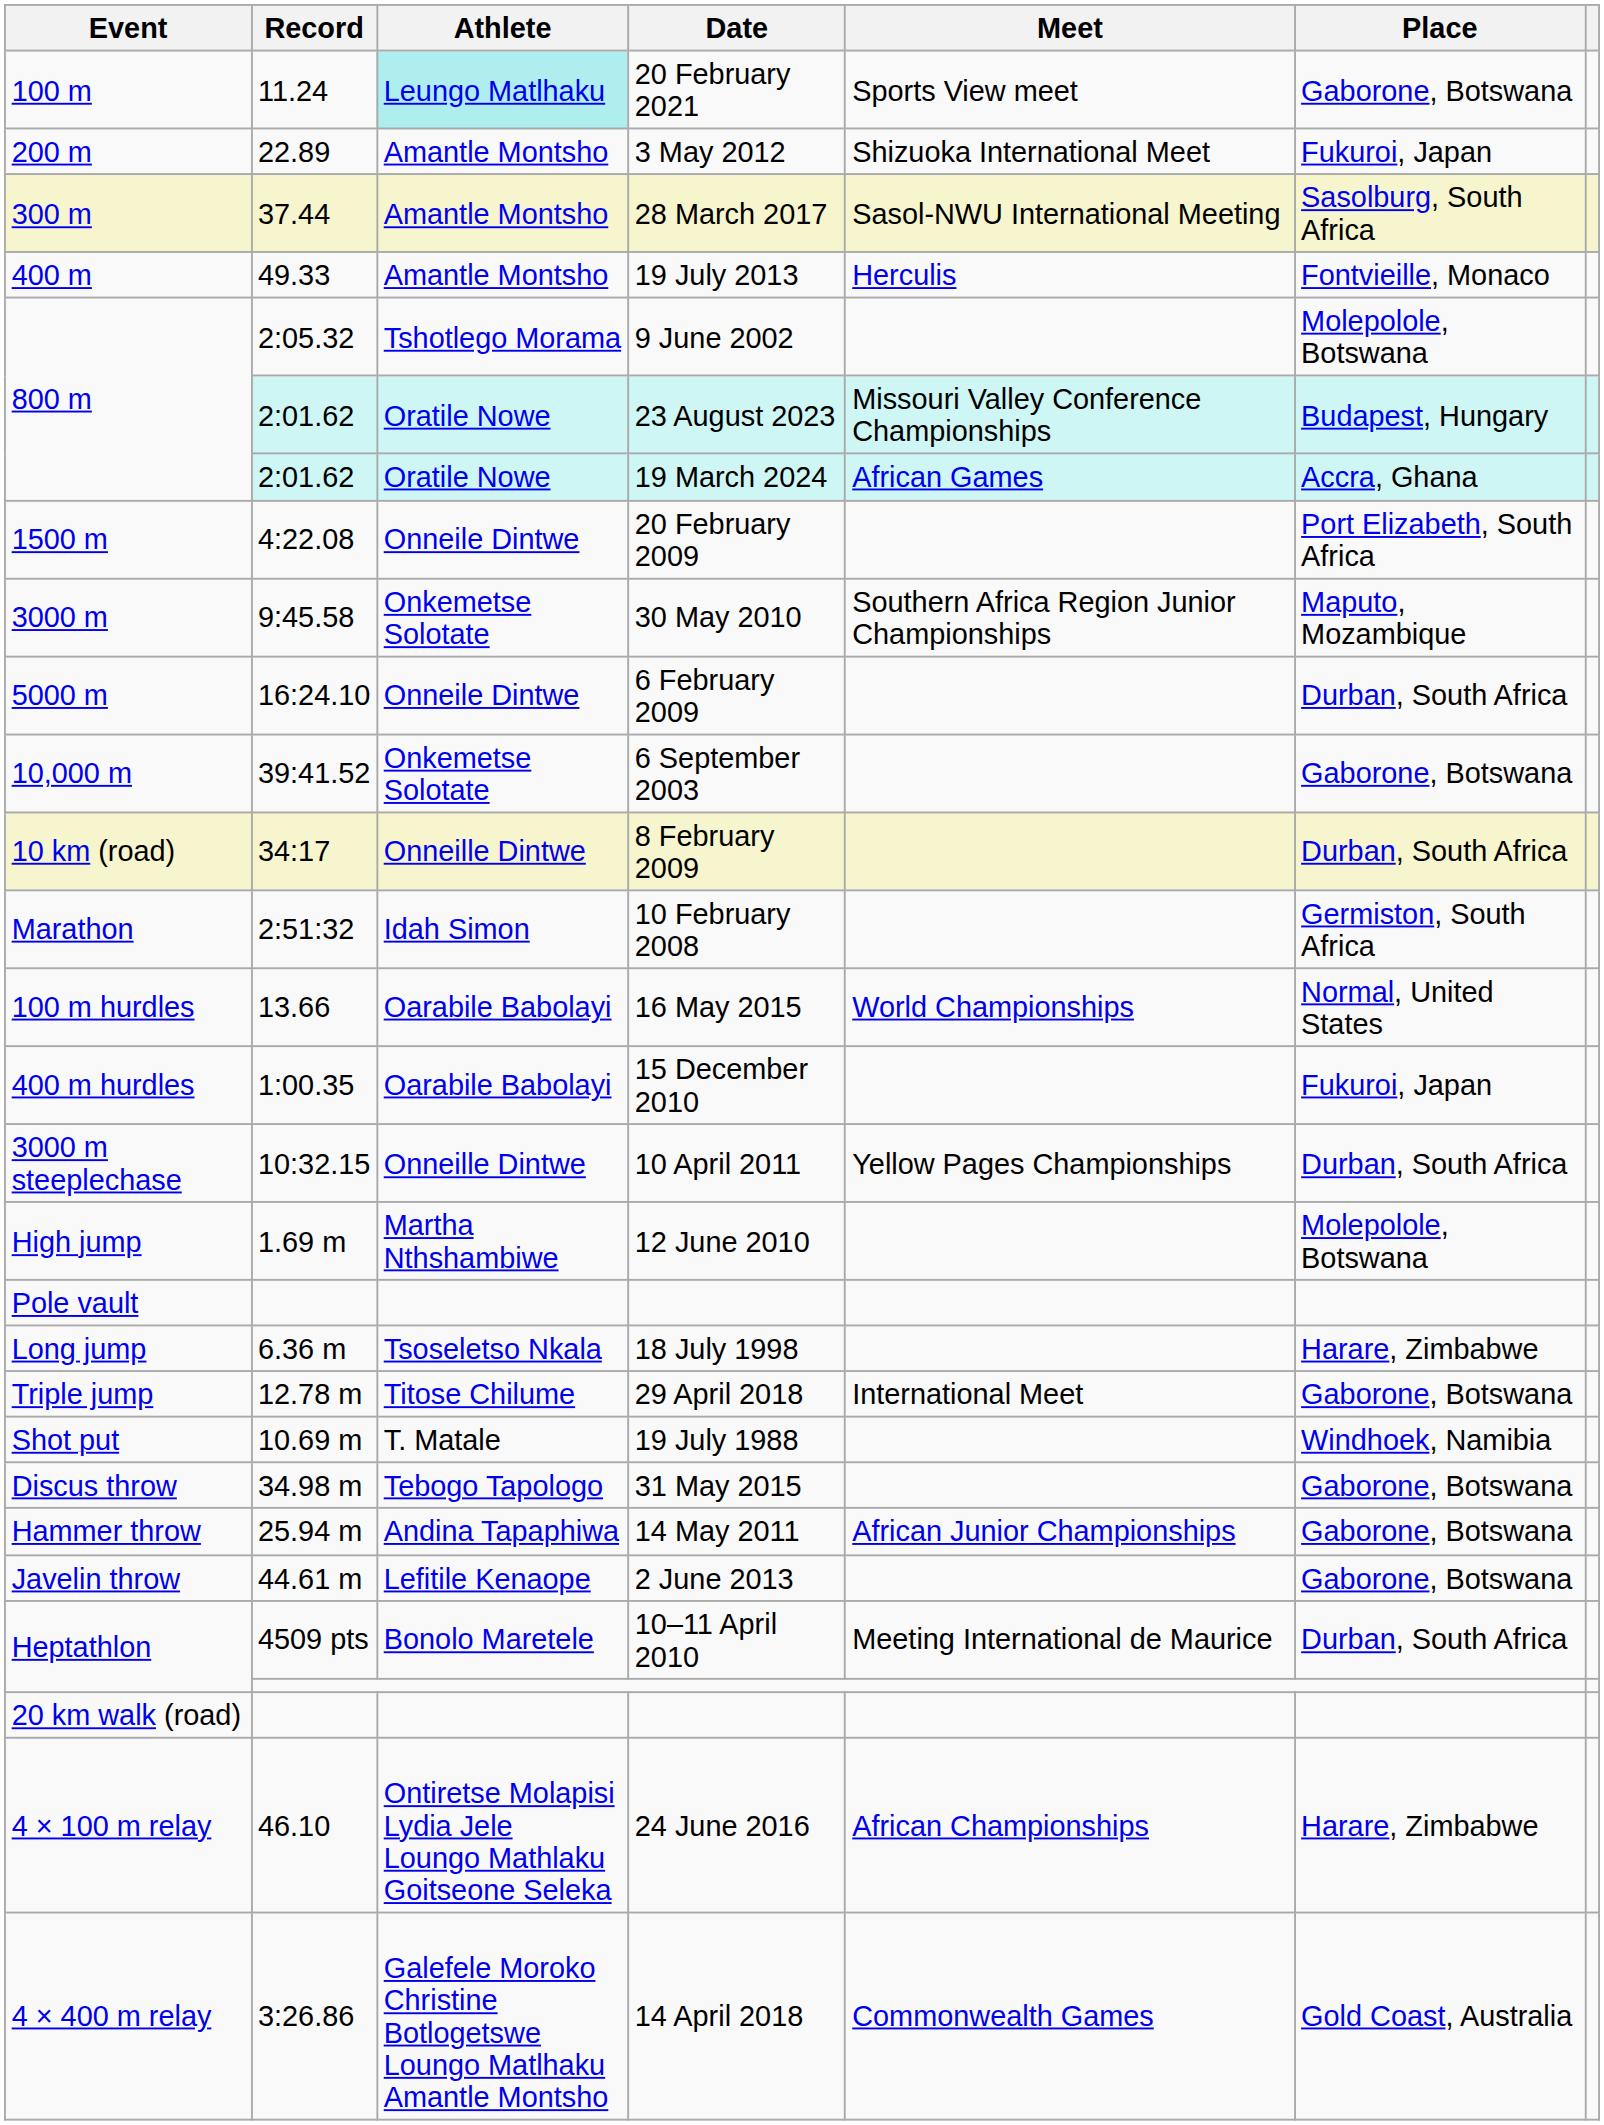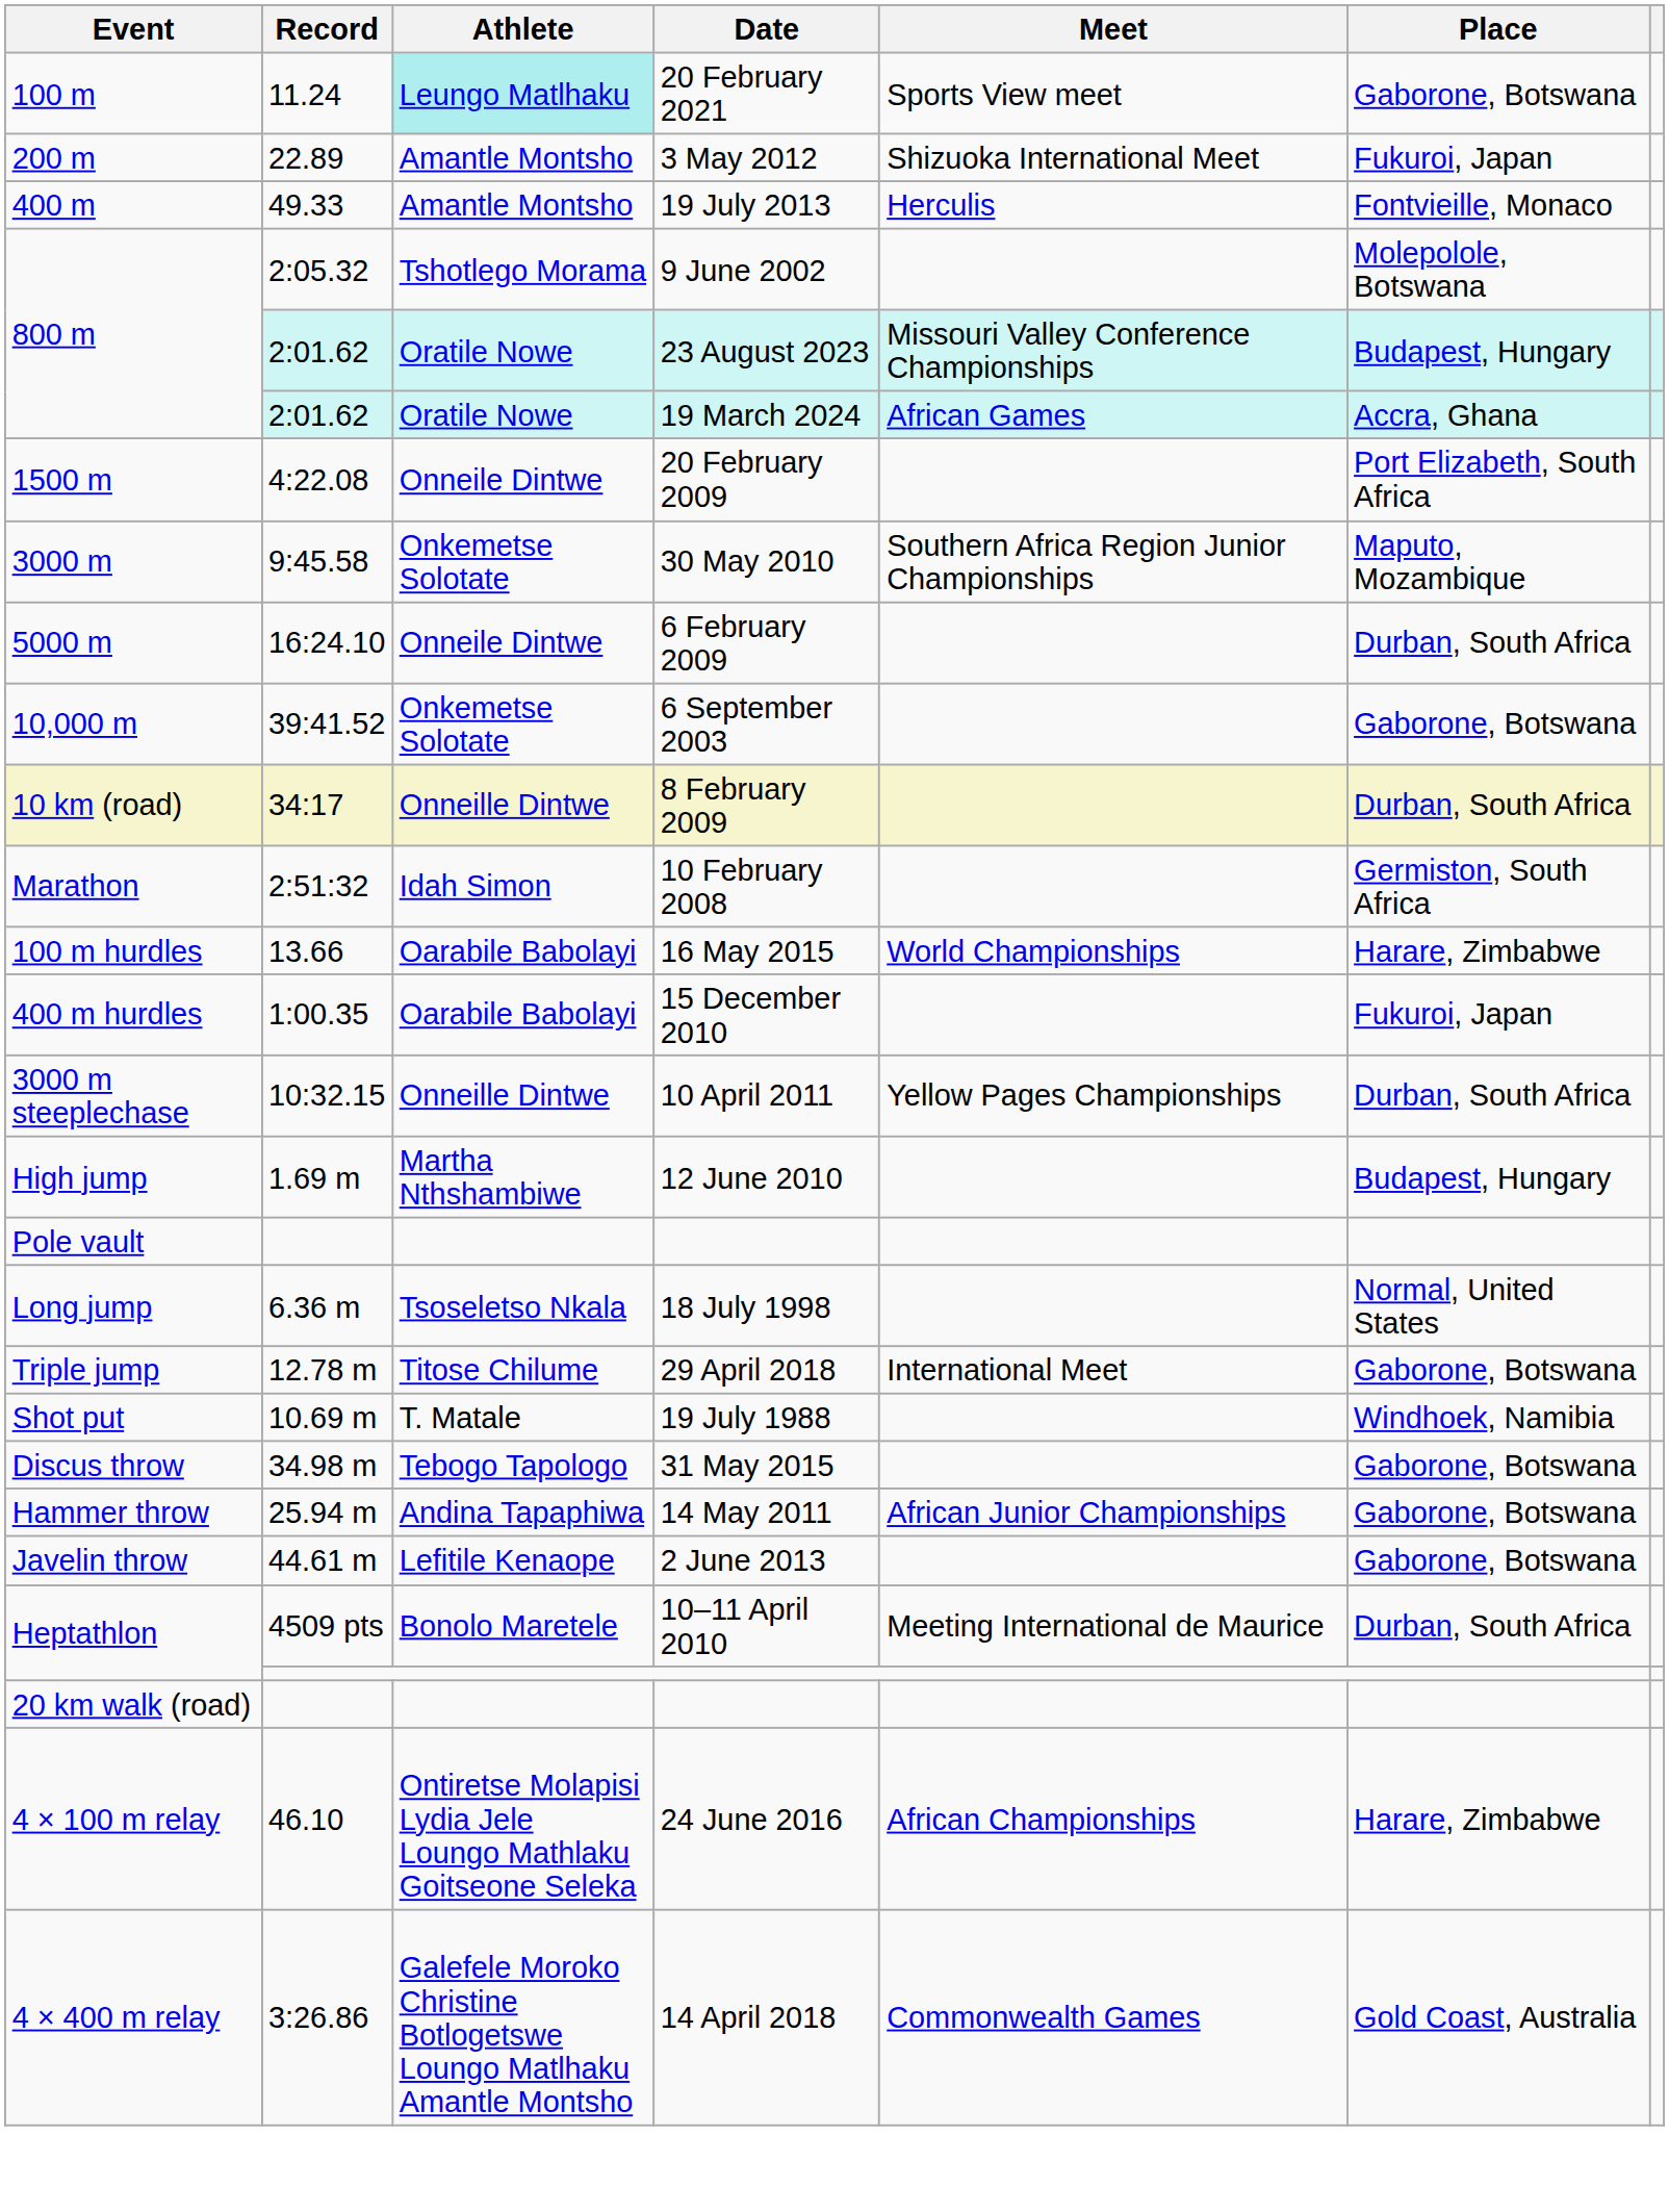- row: 300 m | 37.44 | Amantle Montsho | 28 March 2017 | Sasol-NWU International Meeting | Sasolburg, South Africa
16 May 2015 | Place: Normal, United States -> Harare, Zimbabwe
12 June 2010 | Place: Molepolole, Botswana -> Budapest, Hungary
18 July 1998 | Place: Harare, Zimbabwe -> Normal, United States
